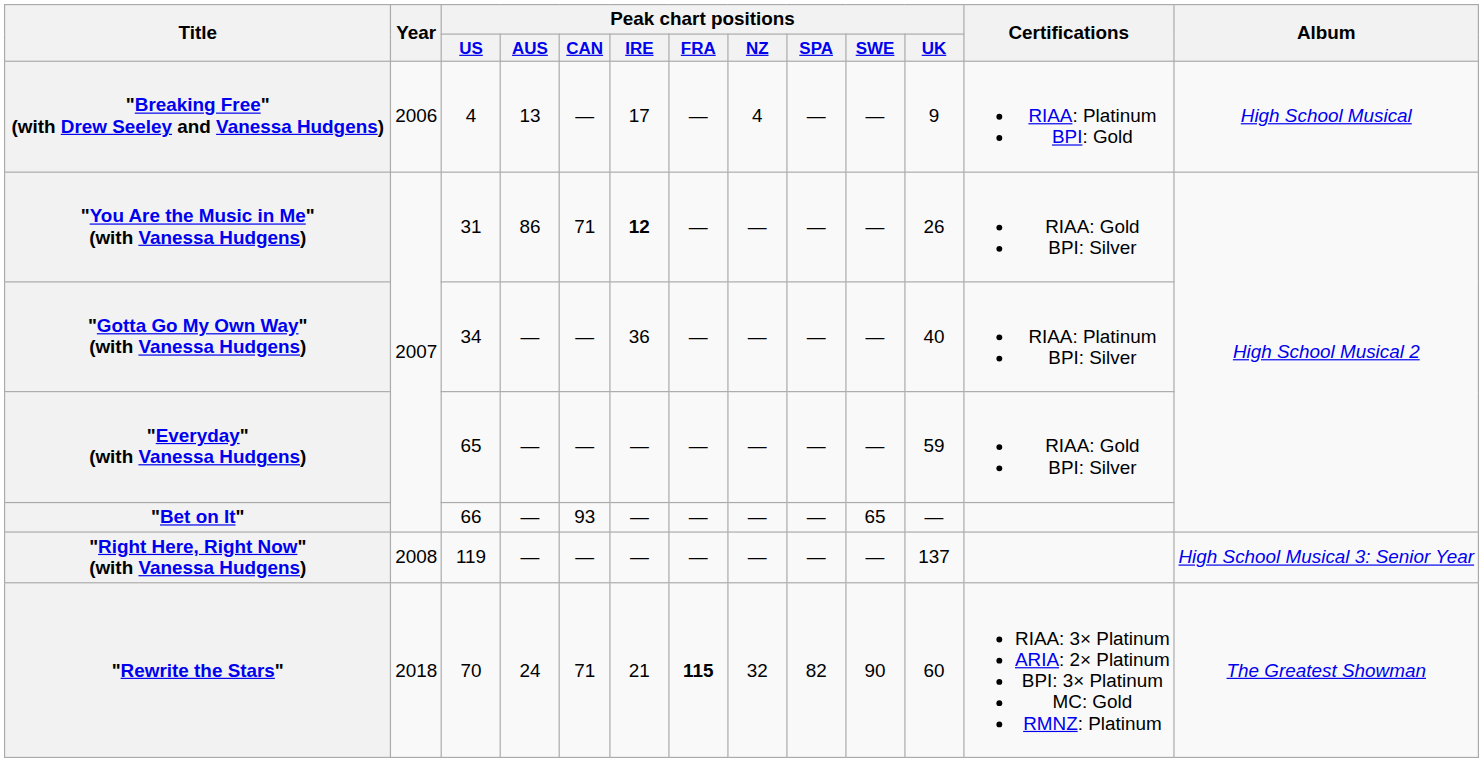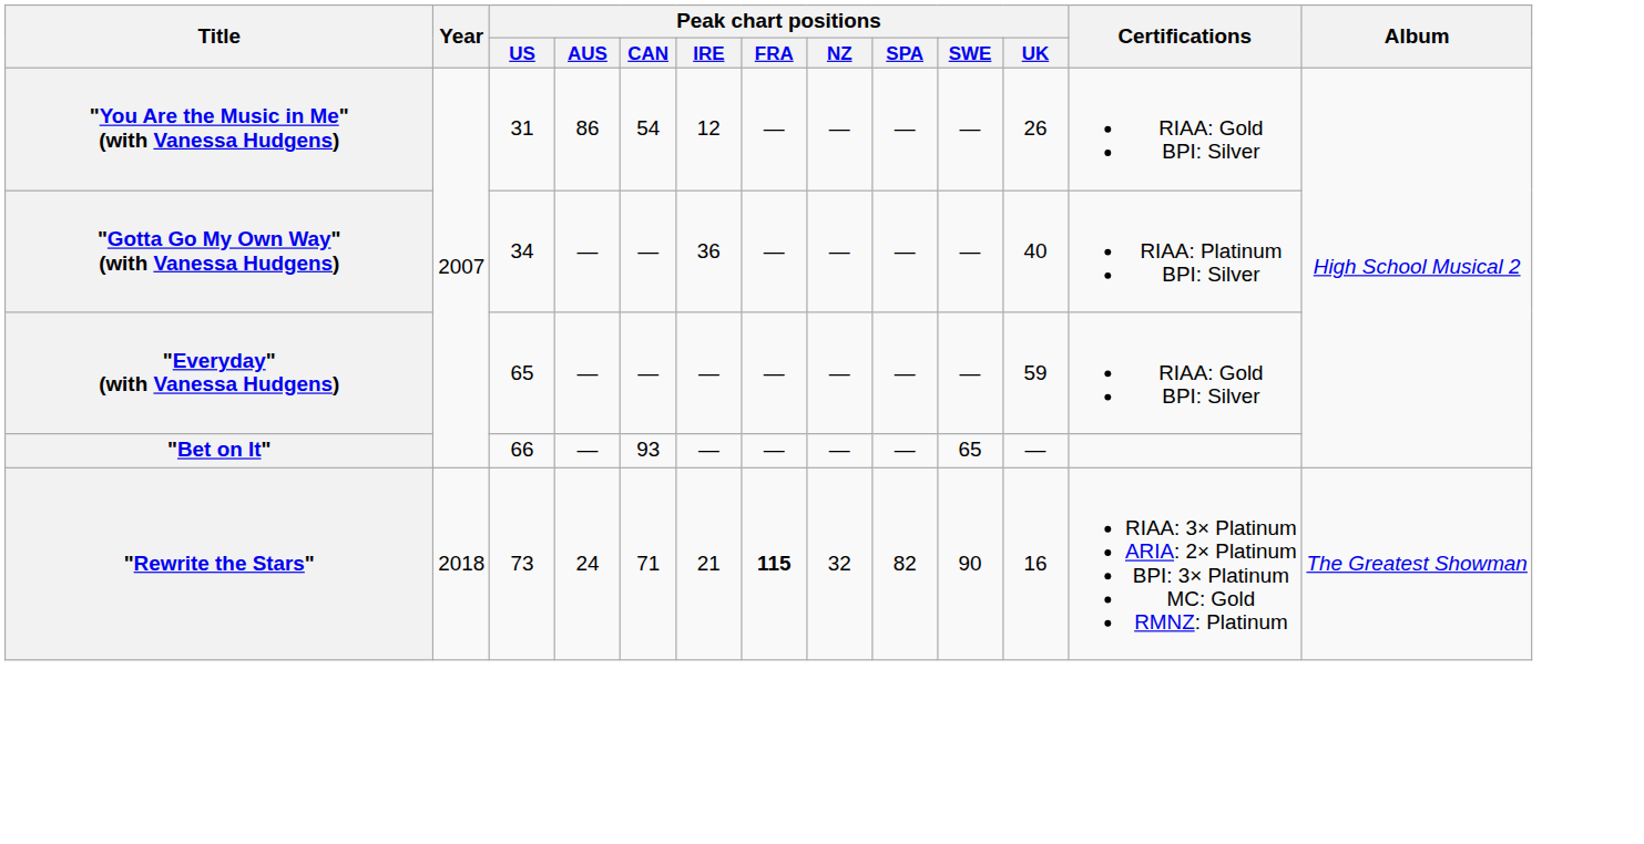- row: "Breaking Free" (with Drew Seeley and Vanessa Hudgens) | 2006 | 4 | 13 | — | 17 | — | 4 | — | — | 9 | RIAA: Platinum BPI: Gold | High School Musical
"You Are the Music in Me" (with Vanessa Hudgens) | Peak chart positions / CAN: 71 -> 54
"You Are the Music in Me" (with Vanessa Hudgens) | Peak chart positions / IRE: bold -> normal
- row: "Right Here, Right Now" (with Vanessa Hudgens) | 2008 | 119 | — | — | — | — | — | — | — | 137 | High School Musical 3: Senior Year
"Rewrite the Stars" | Peak chart positions / US: 70 -> 73
"Rewrite the Stars" | Peak chart positions / UK: 60 -> 16
